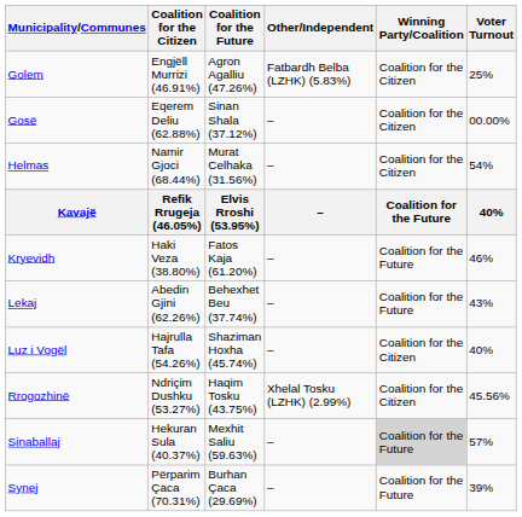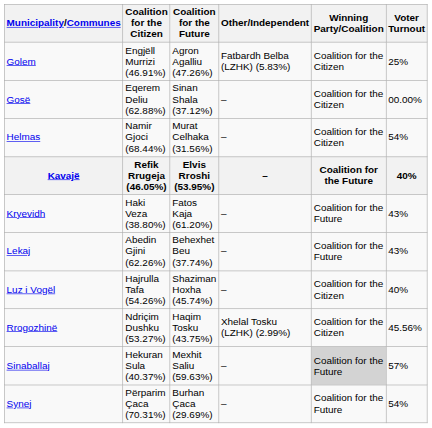Kryevidh | Voter Turnout: 46% -> 43%
Synej | Voter Turnout: 39% -> 54%
